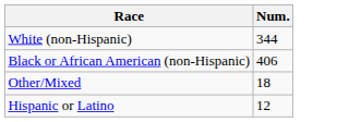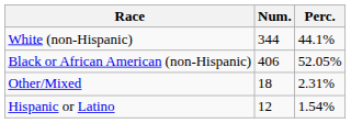+ column: Perc. | 44.1% | 52.05% | 2.31% | 1.54%
